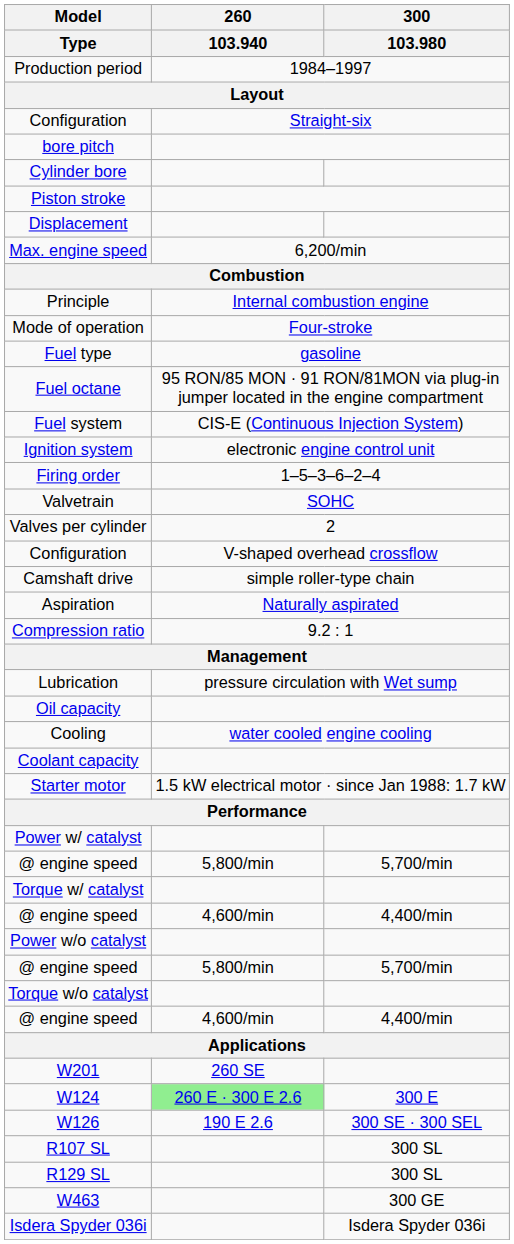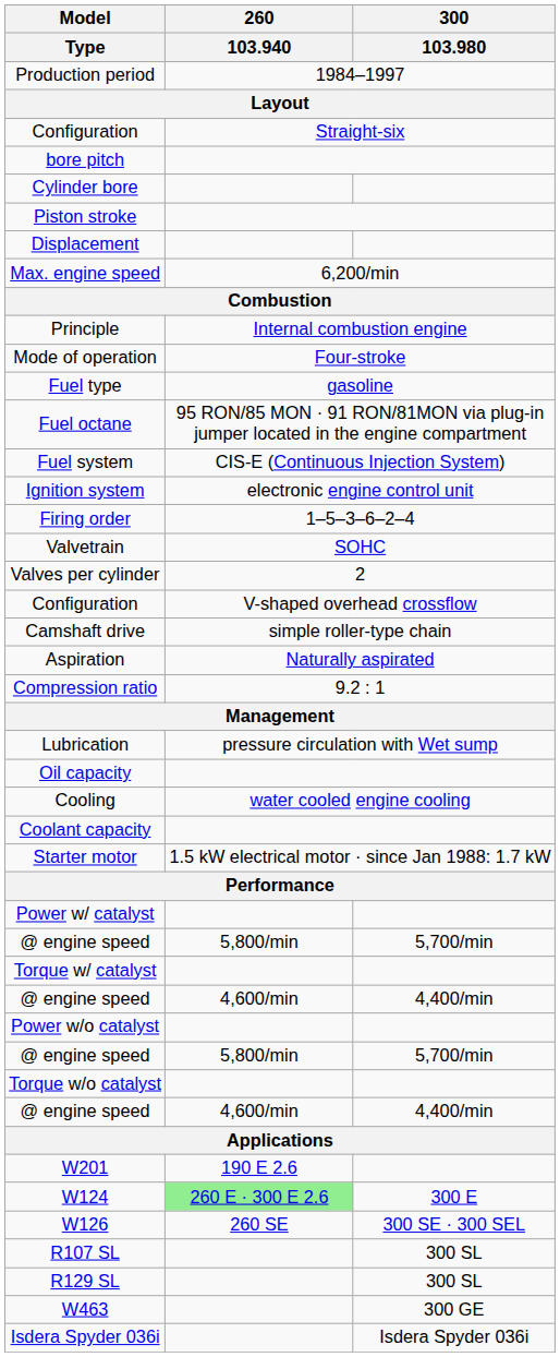W201 | 260 / 103.940: 260 SE -> 190 E 2.6
W126 | 260 / 103.940: 190 E 2.6 -> 260 SE
